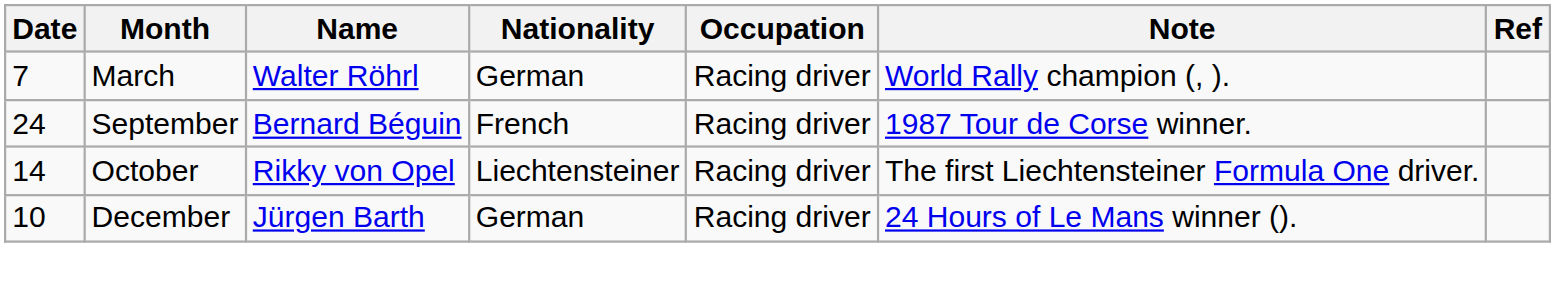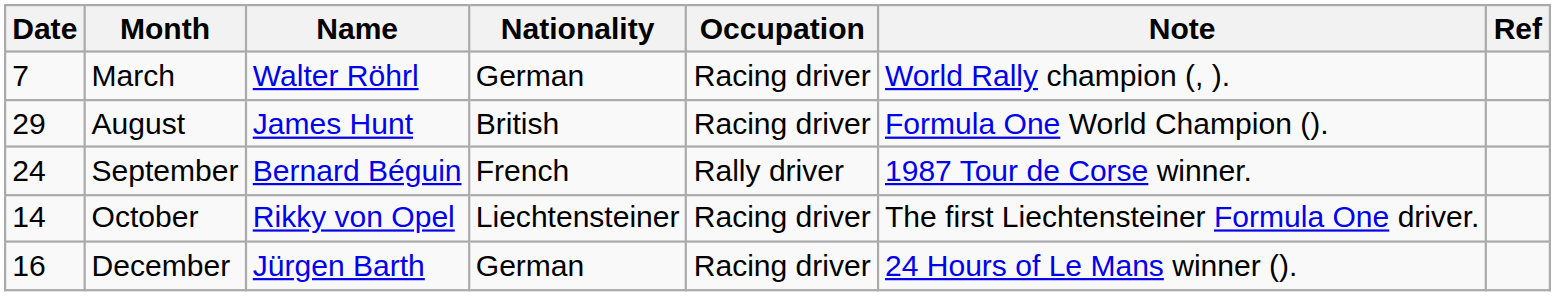+ row: 29 | August | James Hunt | British | Racing driver | Formula One World Champion ().
September | Occupation: Racing driver -> Rally driver
December | Date: 10 -> 16
